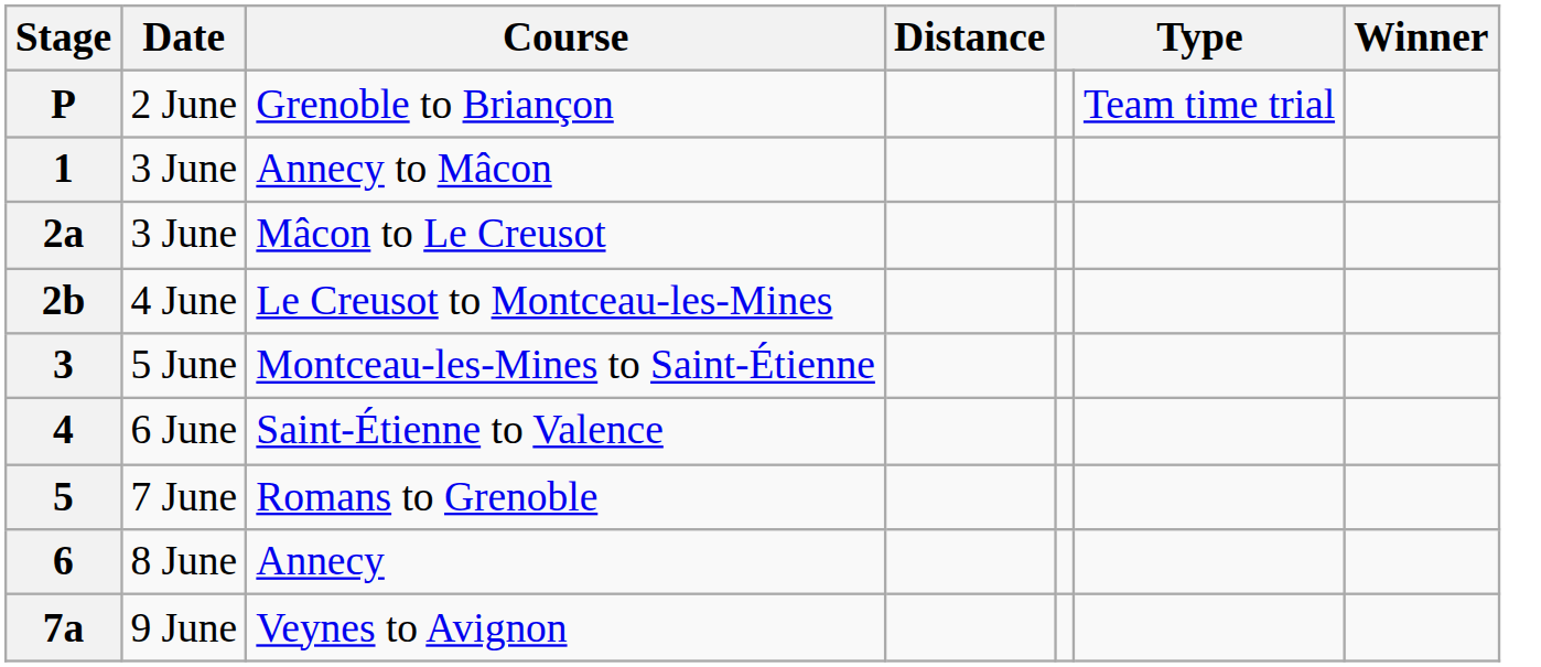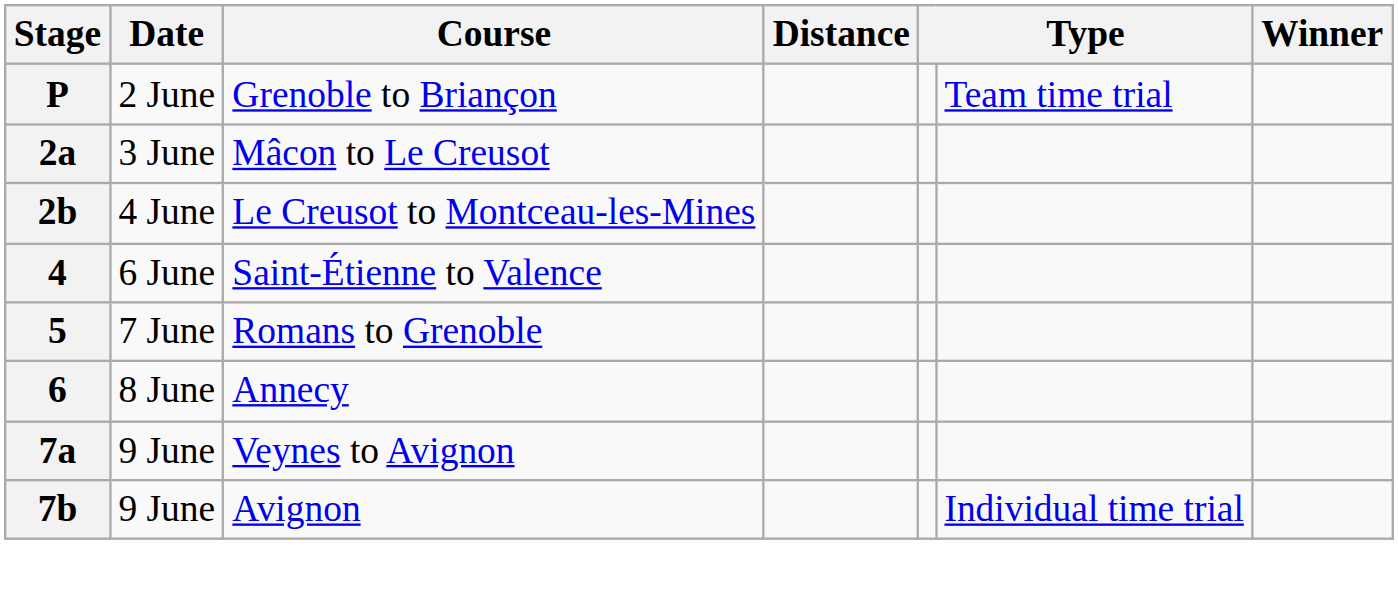- row: 1 | 3 June | Annecy to Mâcon
- row: 3 | 5 June | Montceau-les-Mines to Saint-Étienne
+ row: 7b | 9 June | Avignon | Individual time trial
